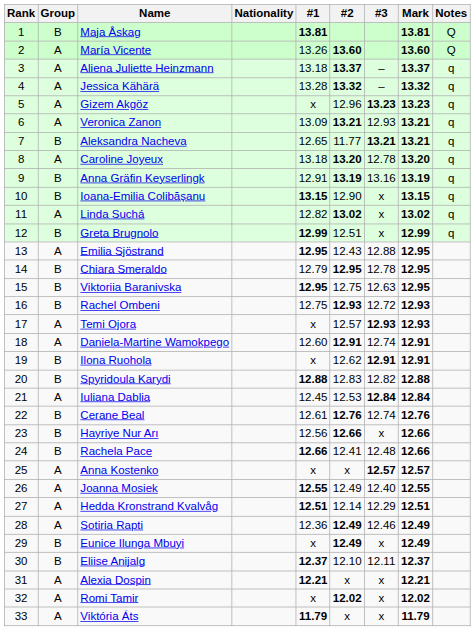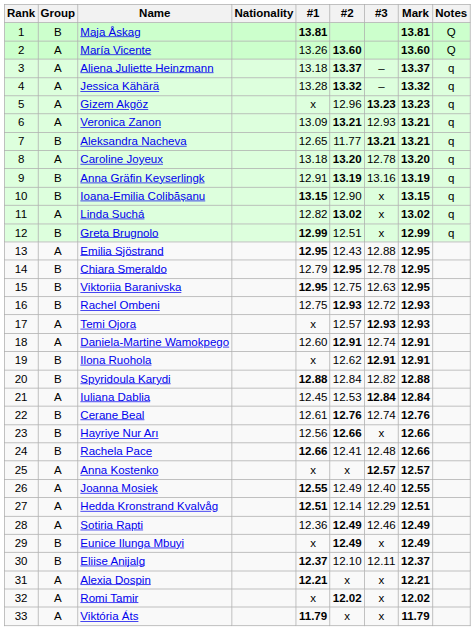Spyridoula Karydi | #2: 12.83 -> 12.84
